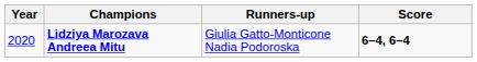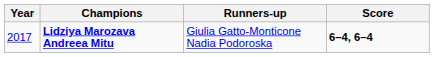Lidziya Marozava Andreea Mitu | Year: 2020 -> 2017
